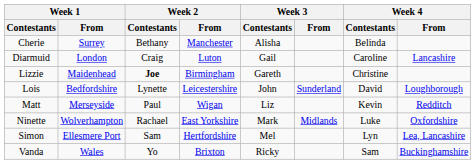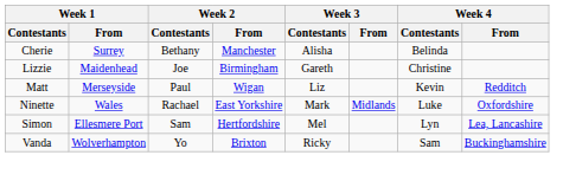- row: Diarmuid | London | Craig | Luton | Gail | Caroline | Lancashire
Lizzie | Week 2 / Contestants: bold -> normal
- row: Lois | Bedfordshire | Lynette | Leicestershire | John | Sunderland | David | Loughborough
Ninette | Week 1 / From: Wolverhampton -> Wales
Vanda | Week 1 / From: Wales -> Wolverhampton
